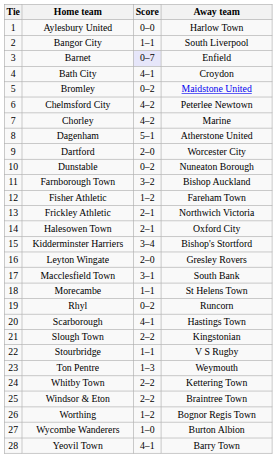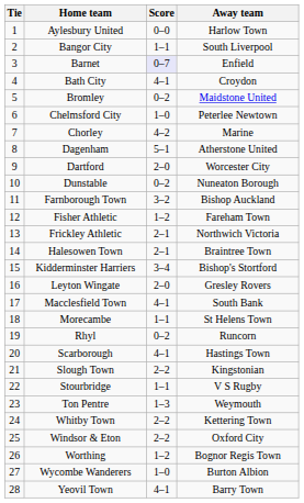Chelmsford City | Score: 4–2 -> 1–0
Halesowen Town | Away team: Oxford City -> Braintree Town
Macclesfield Town | Score: 3–1 -> 4–1
Windsor & Eton | Away team: Braintree Town -> Oxford City
